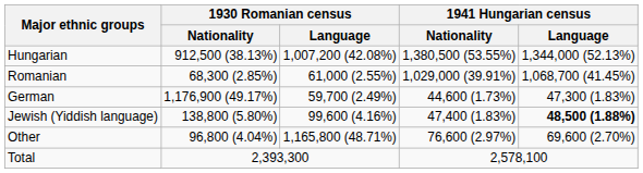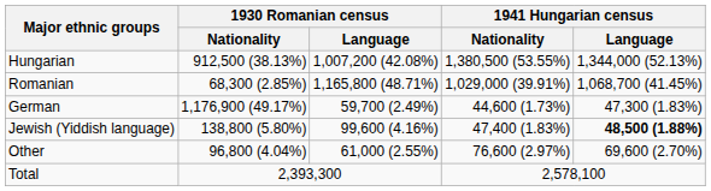Romanian | 1930 Romanian census / Language: 61,000 (2.55%) -> 1,165,800 (48.71%)
Other | 1930 Romanian census / Language: 1,165,800 (48.71%) -> 61,000 (2.55%)
